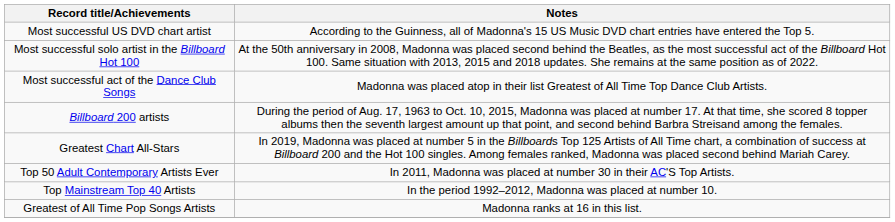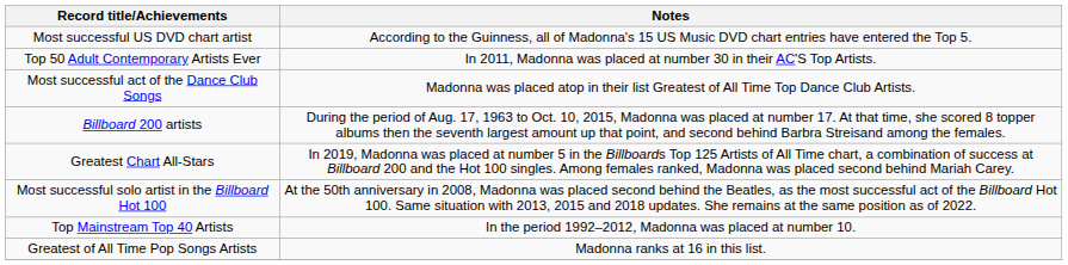rows swapped: Most successful solo artist in the Billboard Hot 100 <-> Top 50 Adult Contemporary Artists Ever
